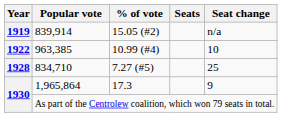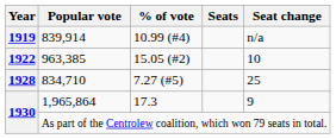839,914 | % of vote: 15.05 (#2) -> 10.99 (#4)
963,385 | % of vote: 10.99 (#4) -> 15.05 (#2)
